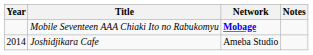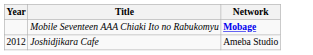- column: Notes
Joshidjikara Cafe | Year: 2014 -> 2012
